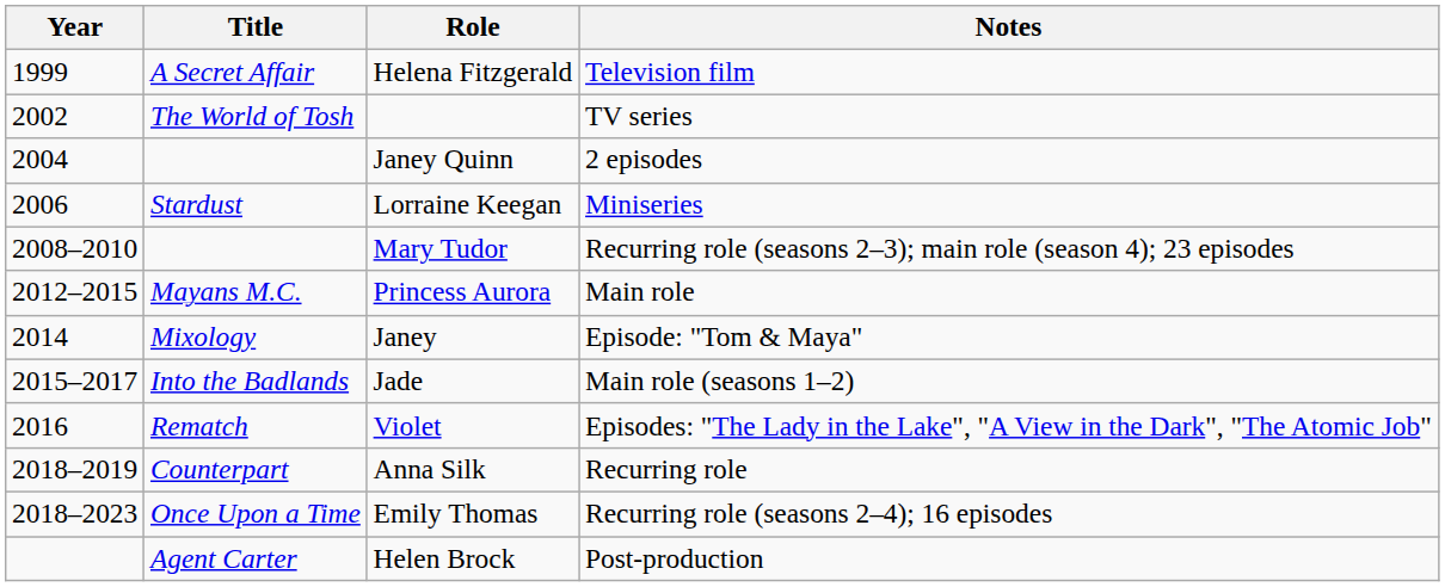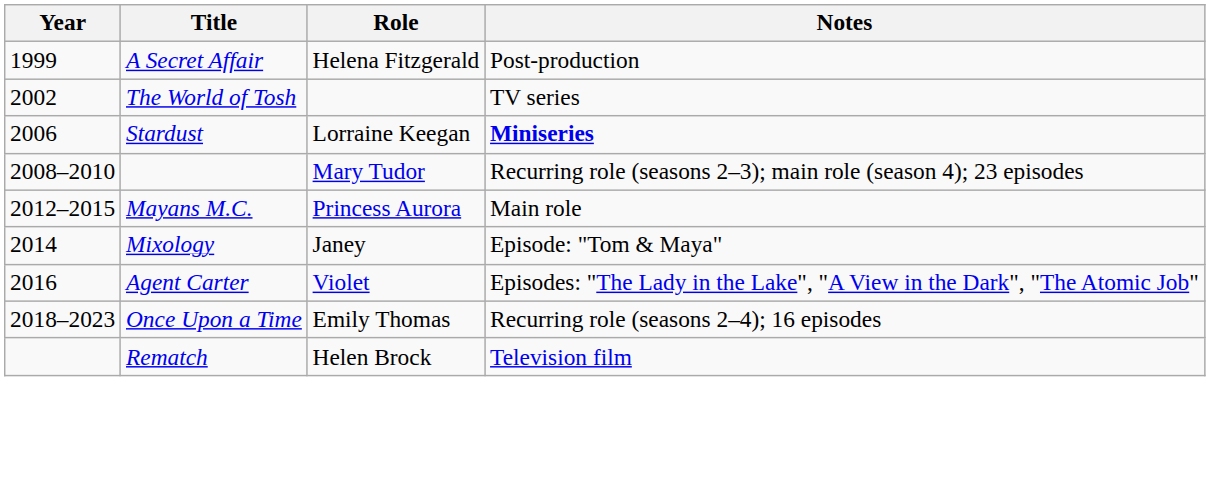Helena Fitzgerald | Notes: Television film -> Post-production
- row: 2004 | Janey Quinn | 2 episodes
Lorraine Keegan | Notes: normal -> bold
- row: 2015–2017 | Into the Badlands | Jade | Main role (seasons 1–2)
Violet | Title: Rematch -> Agent Carter
- row: 2018–2019 | Counterpart | Anna Silk | Recurring role
Helen Brock | Title: Agent Carter -> Rematch
Helen Brock | Notes: Post-production -> Television film
